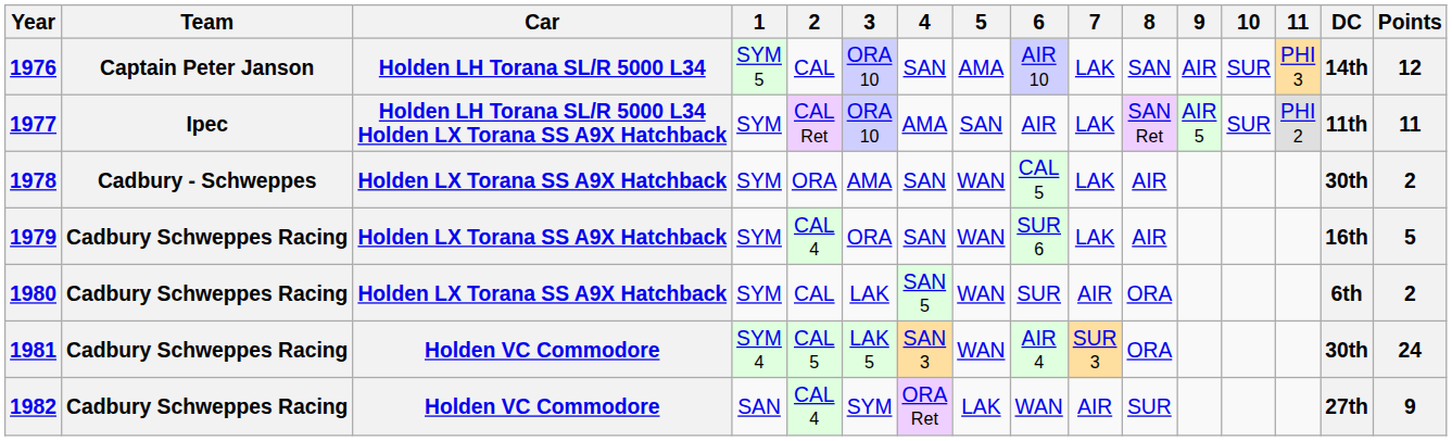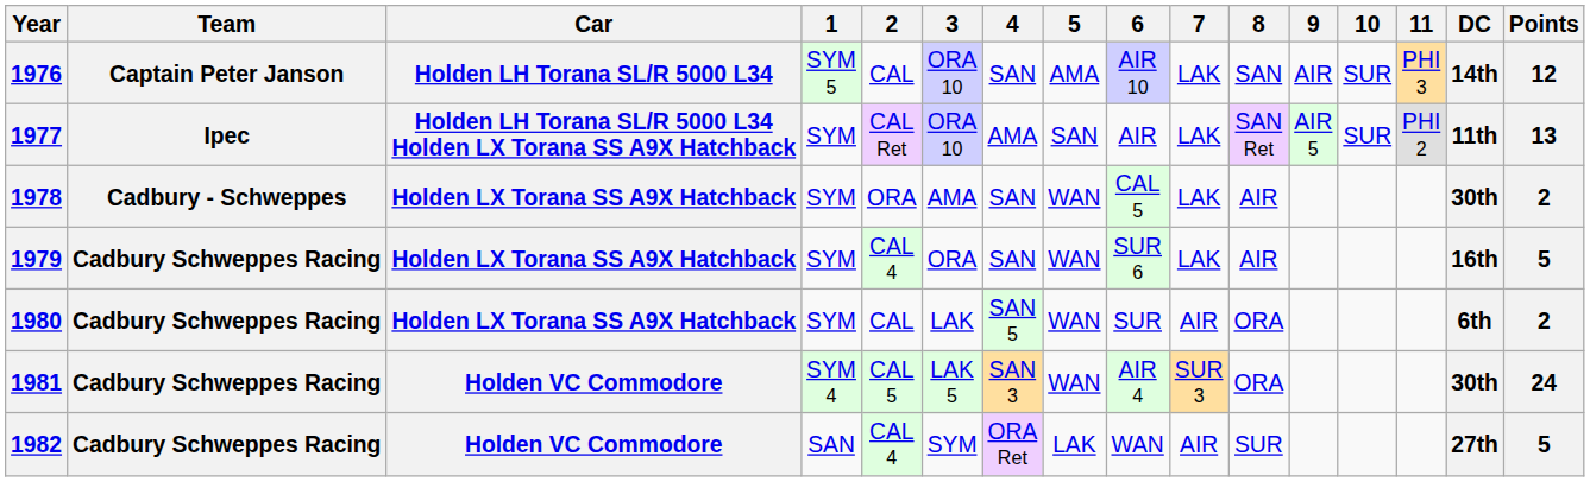1977 | Points: 11 -> 13
1982 | Points: 9 -> 5
